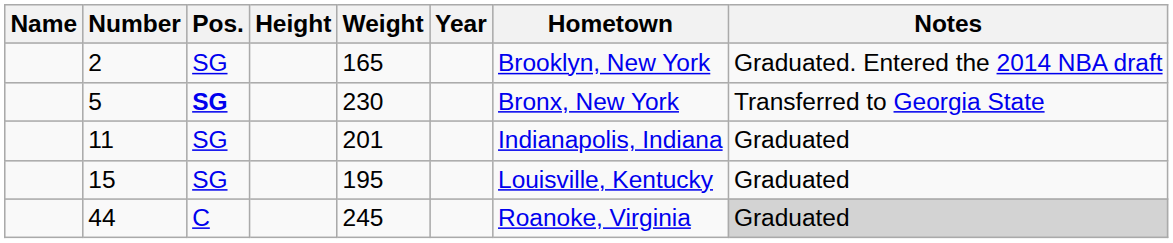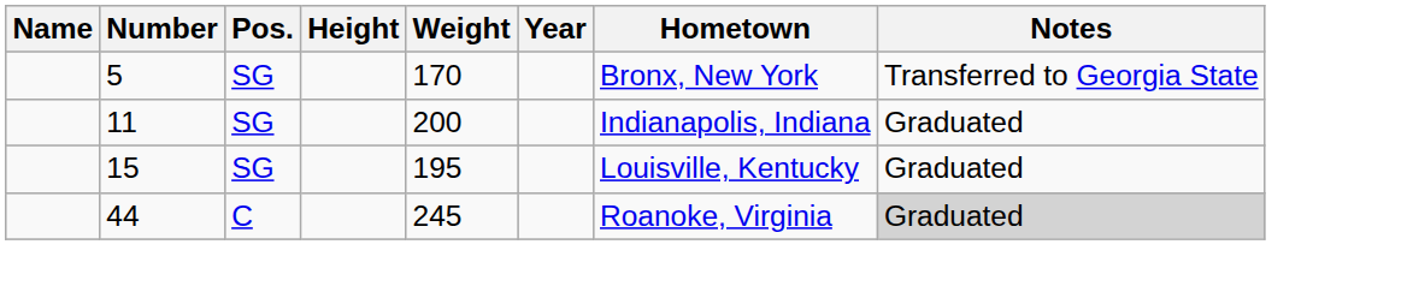- row: 2 | SG | 165 | Brooklyn, New York | Graduated. Entered the 2014 NBA draft
5 | Pos.: bold -> normal
5 | Weight: 230 -> 170
11 | Weight: 201 -> 200
